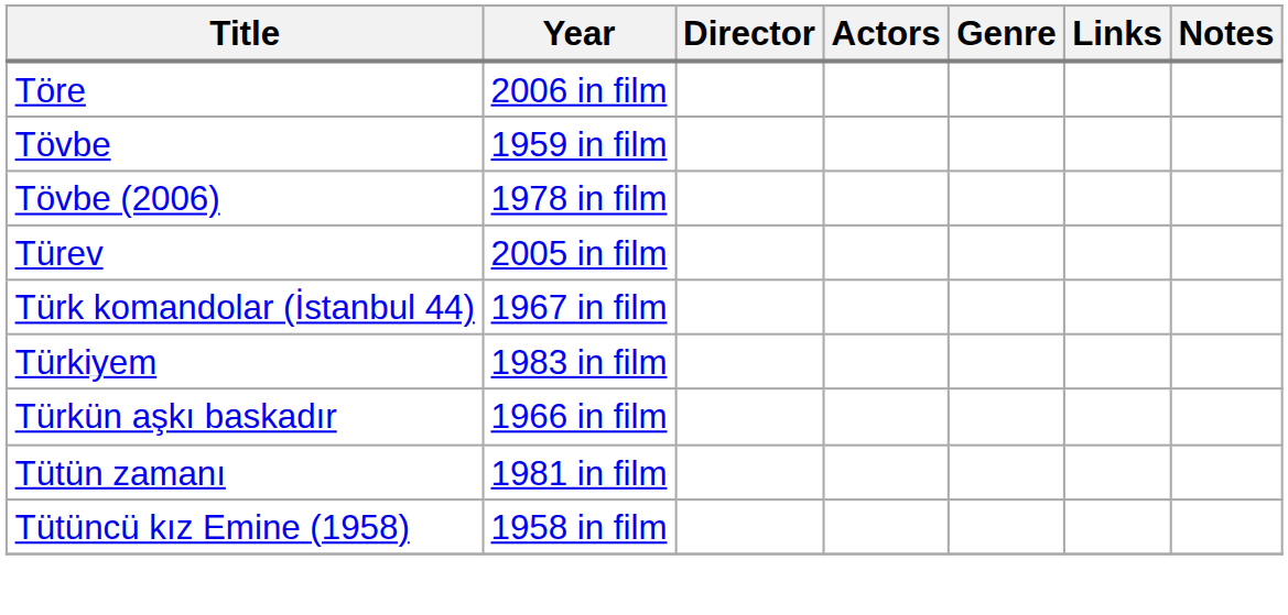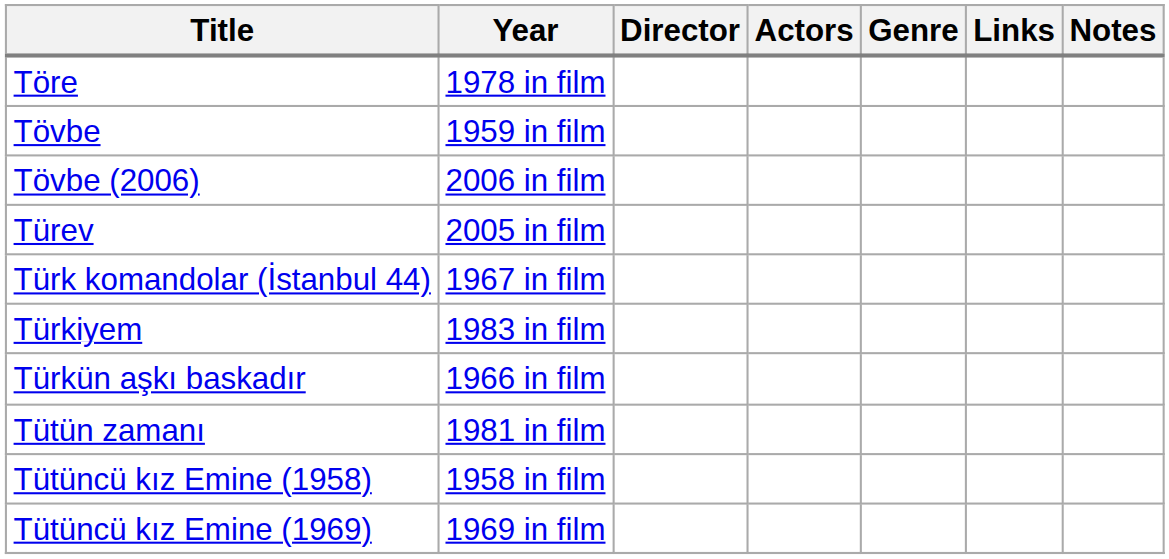Töre | Year: 2006 in film -> 1978 in film
Tövbe (2006) | Year: 1978 in film -> 2006 in film
+ row: Tütüncü kız Emine (1969) | 1969 in film
